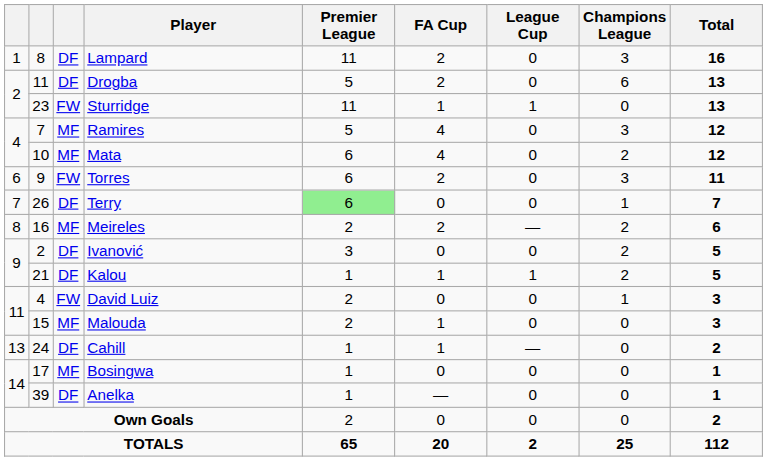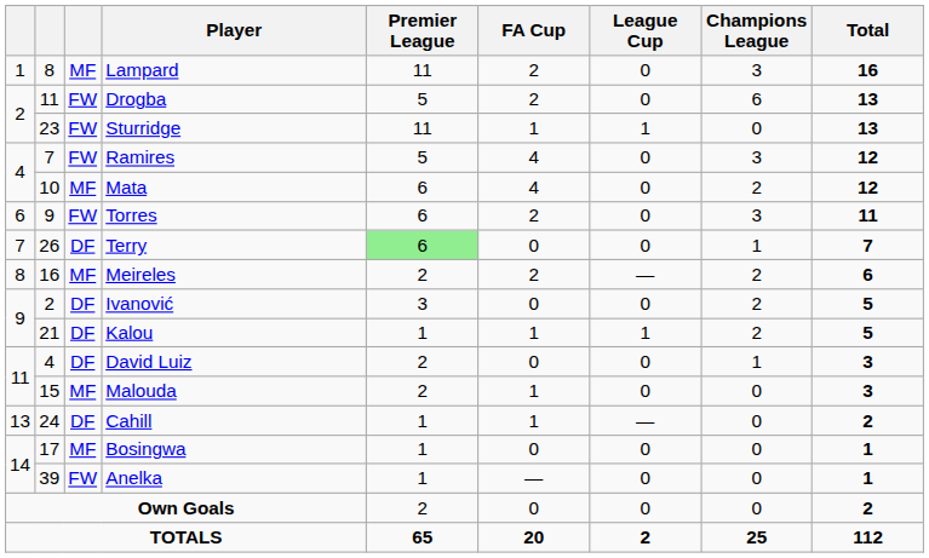Lampard | column 3: DF -> MF
Drogba | column 3: DF -> FW
Ramires | column 3: MF -> FW
David Luiz | column 3: FW -> DF
Anelka | column 3: DF -> FW
